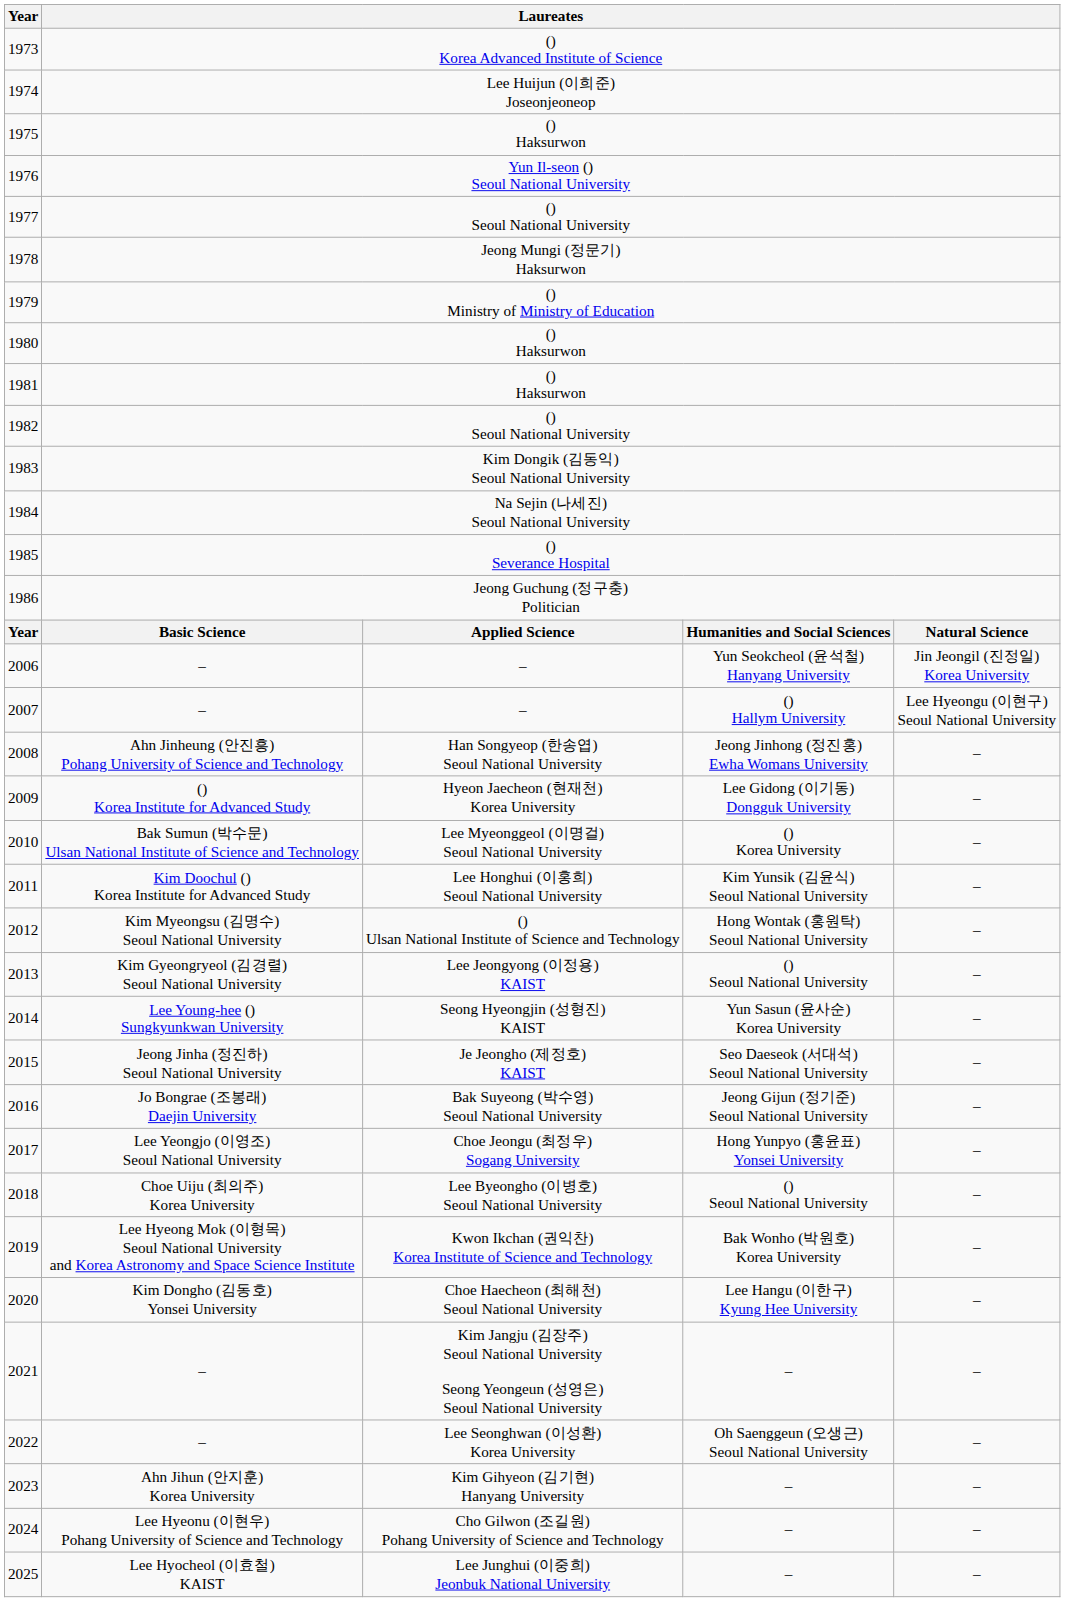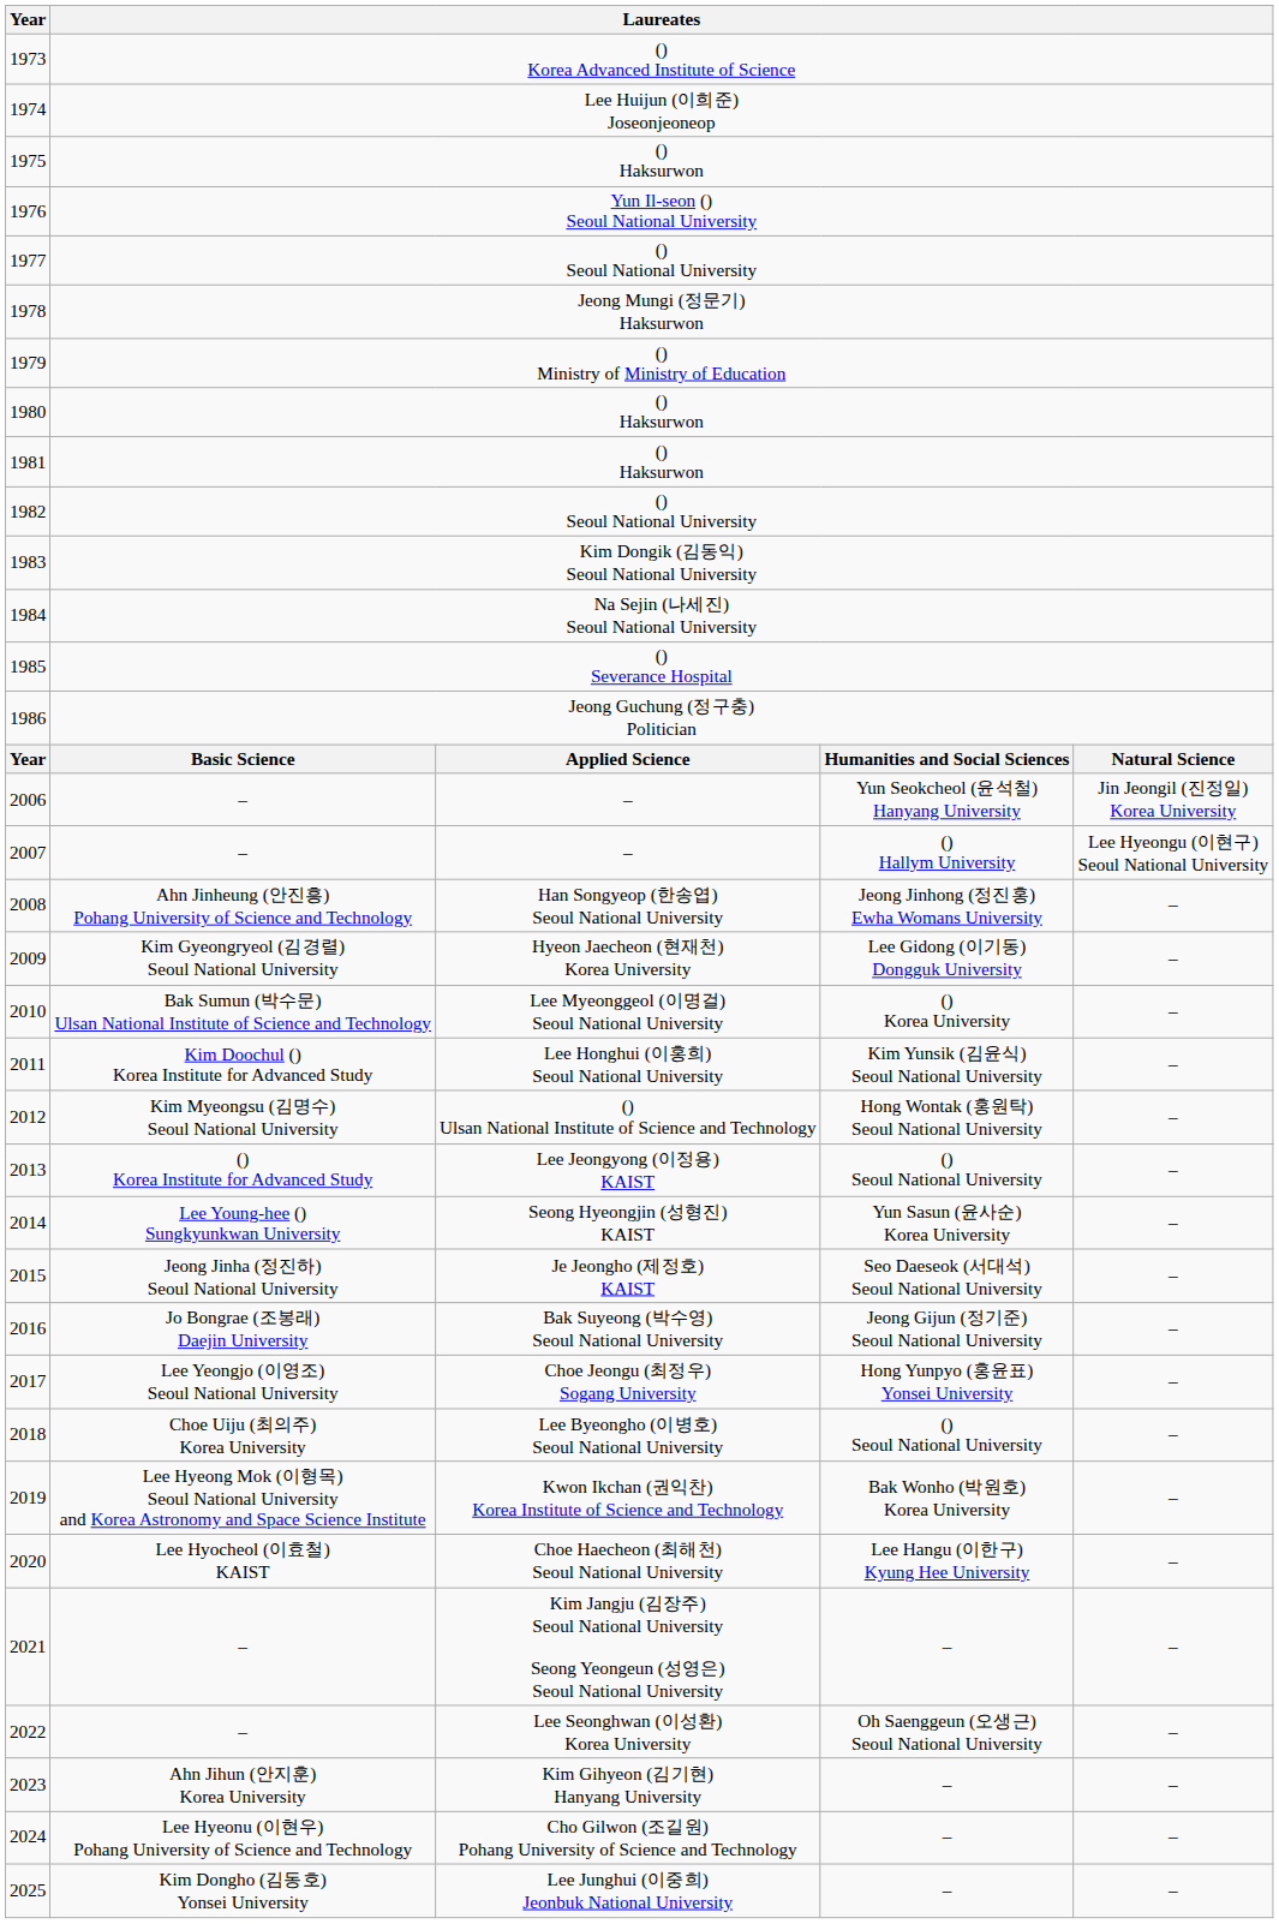2009 | column 2: () Korea Institute for Advanced Study -> Kim Gyeongryeol (김경렬) Seoul National University
2013 | column 2: Kim Gyeongryeol (김경렬) Seoul National University -> () Korea Institute for Advanced Study
2020 | column 2: Kim Dongho (김동호) Yonsei University -> Lee Hyocheol (이효철) KAIST
2025 | column 2: Lee Hyocheol (이효철) KAIST -> Kim Dongho (김동호) Yonsei University
